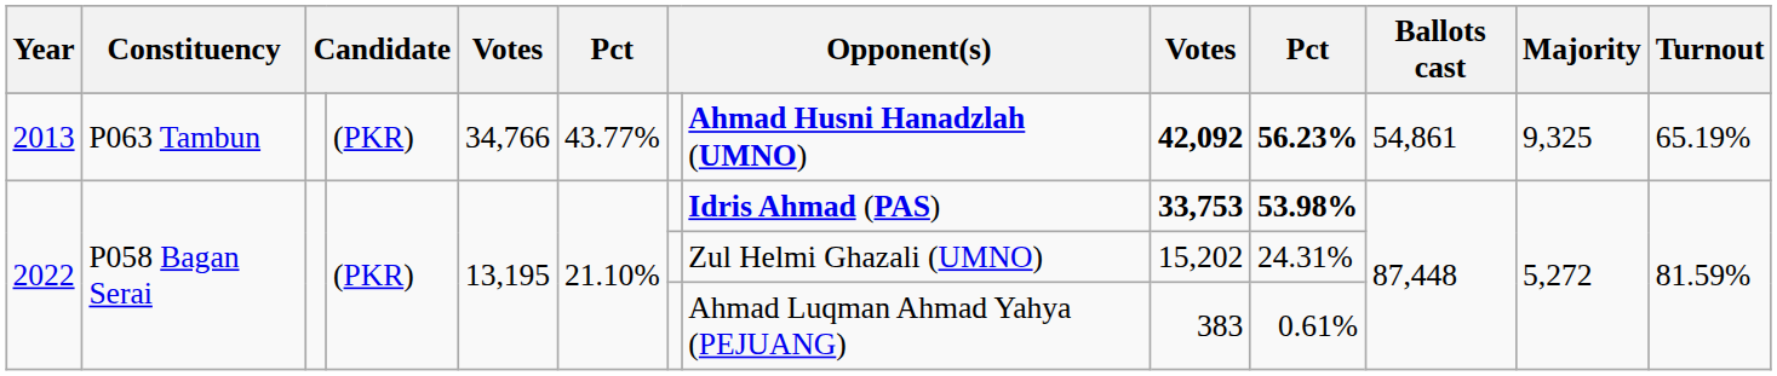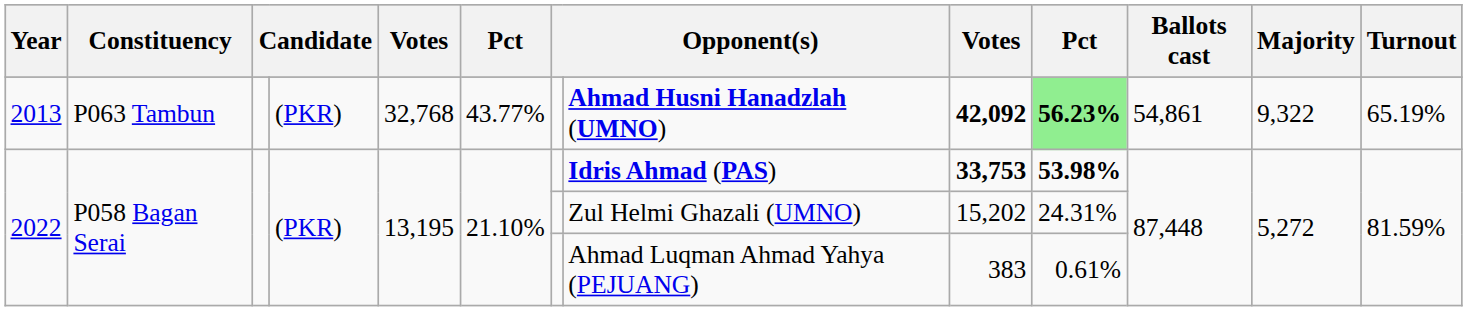2013 | column 5: 34,766 -> 32,768
2013 | column 10: no background -> lightgreen background
2013 | Majority: 9,325 -> 9,322
